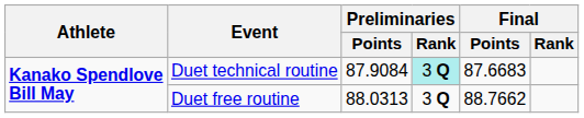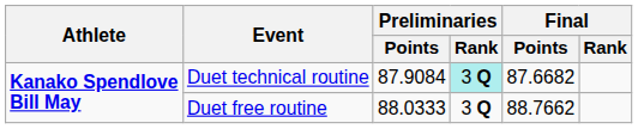Duet technical routine | Final / Points: 87.6683 -> 87.6682
Duet free routine | Preliminaries / Points: 88.0313 -> 88.0333
